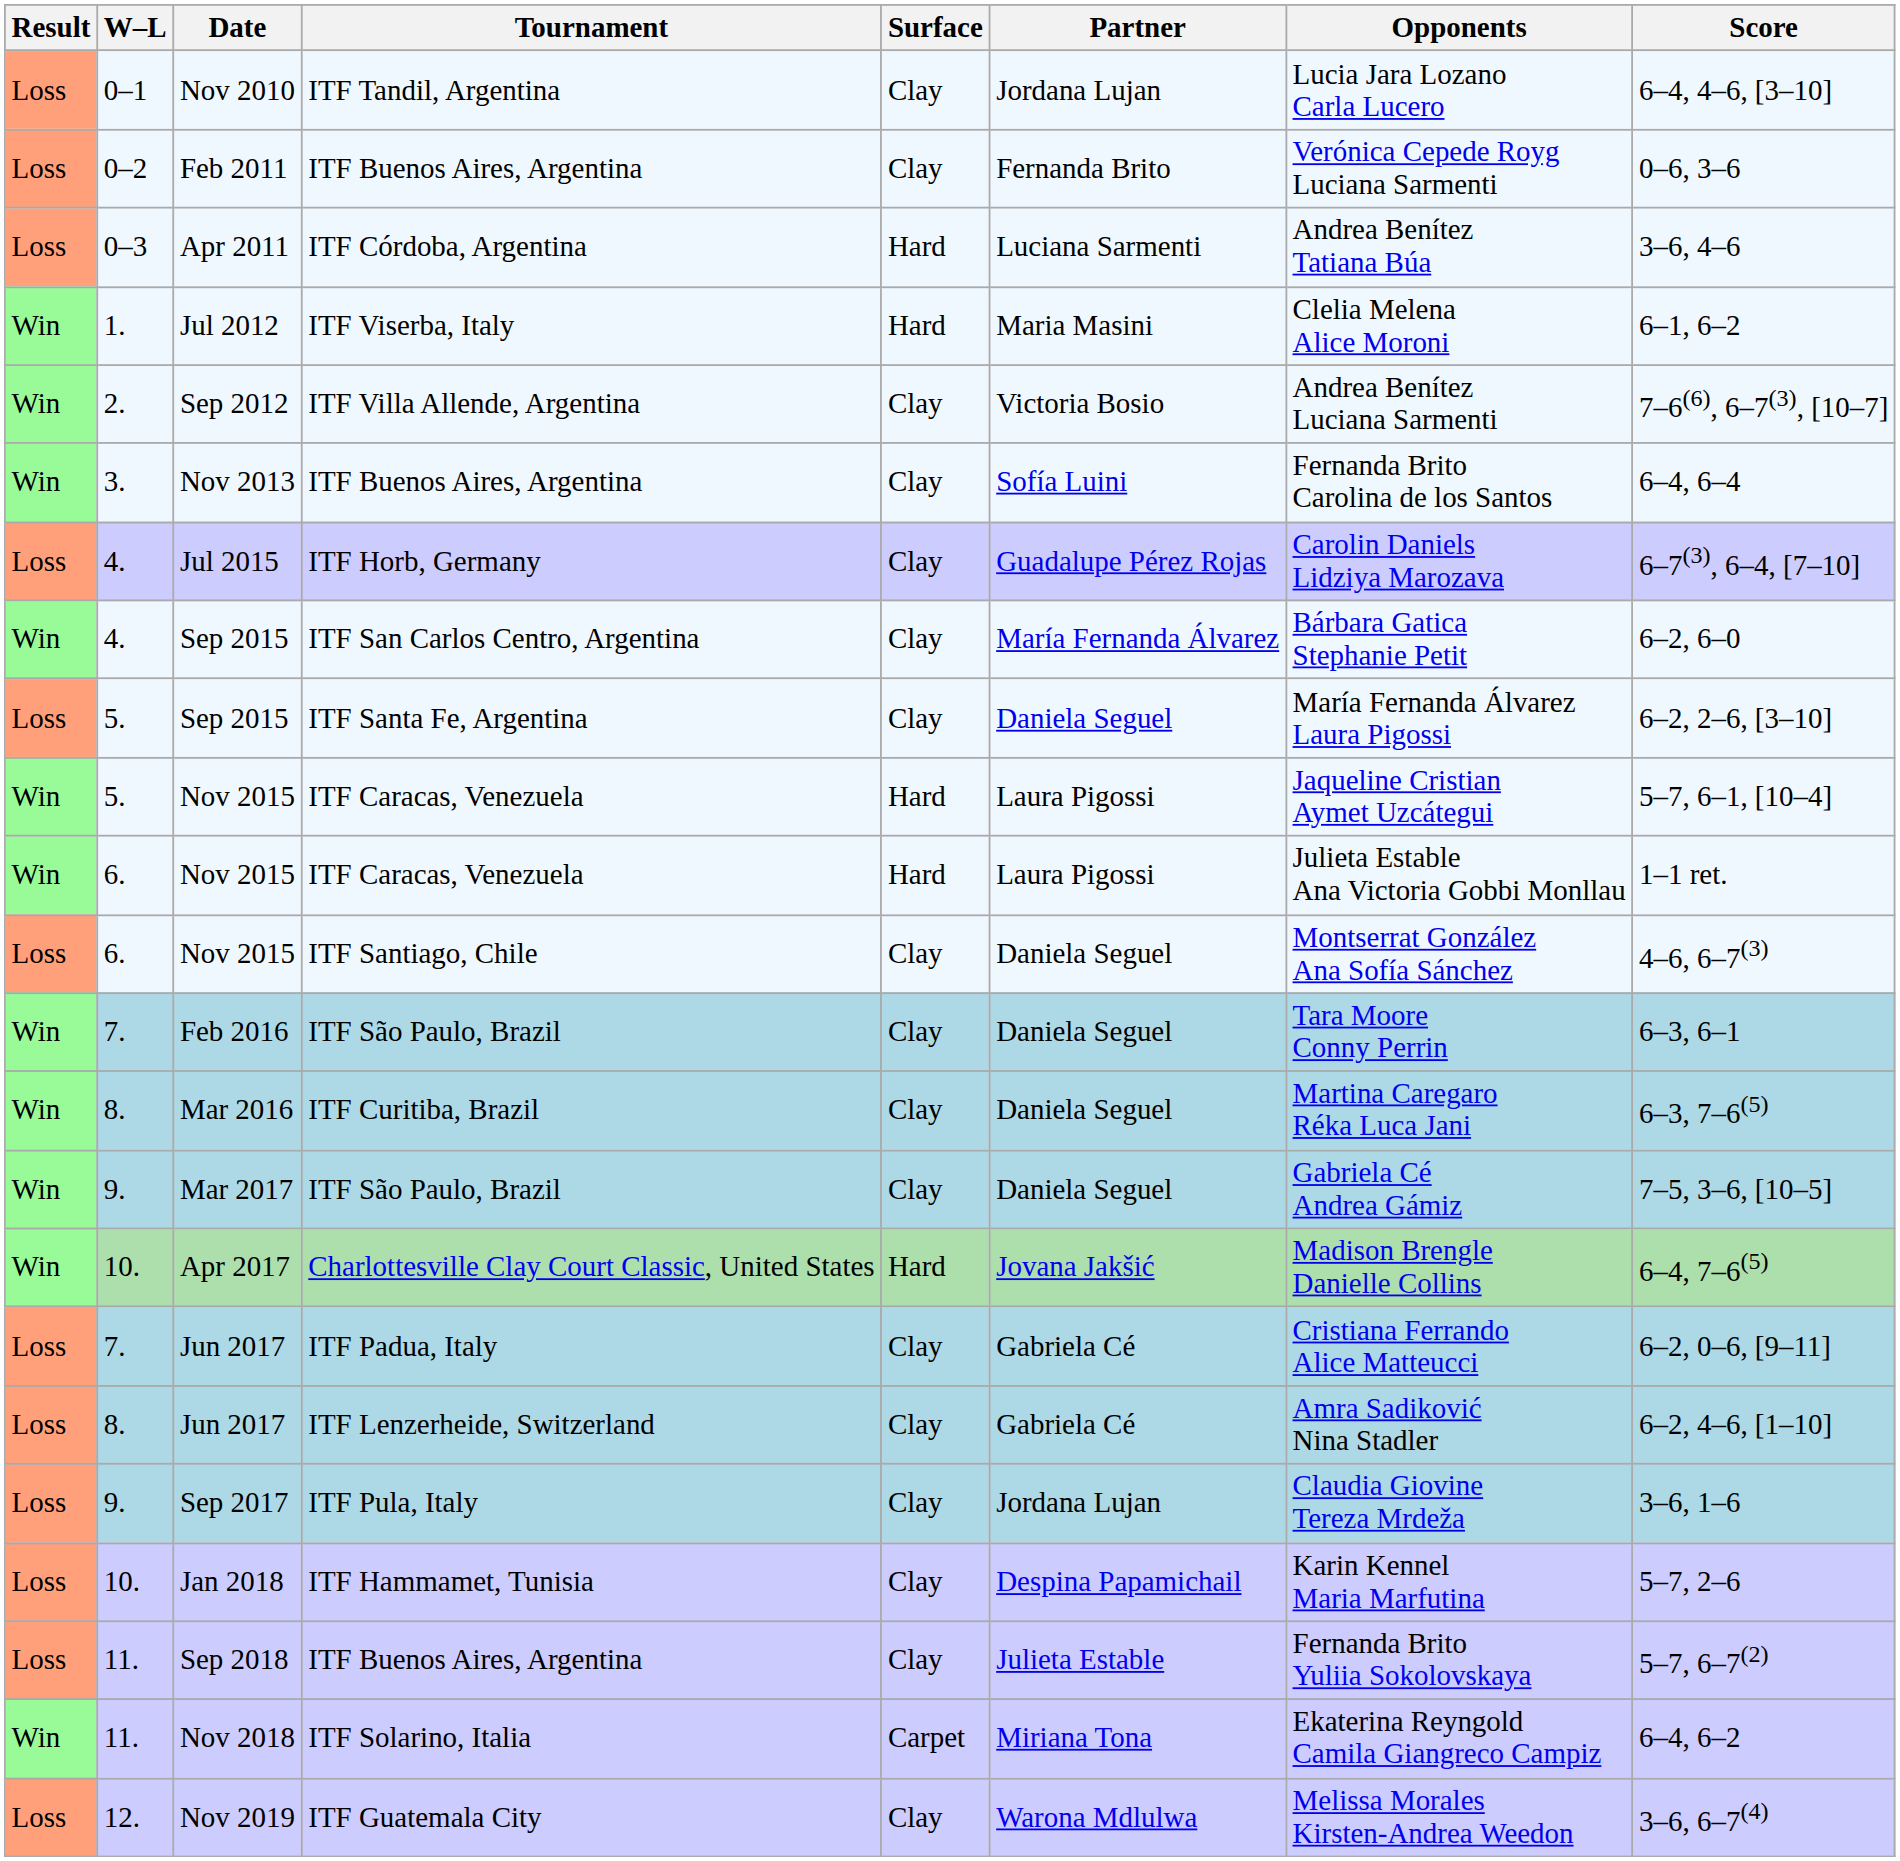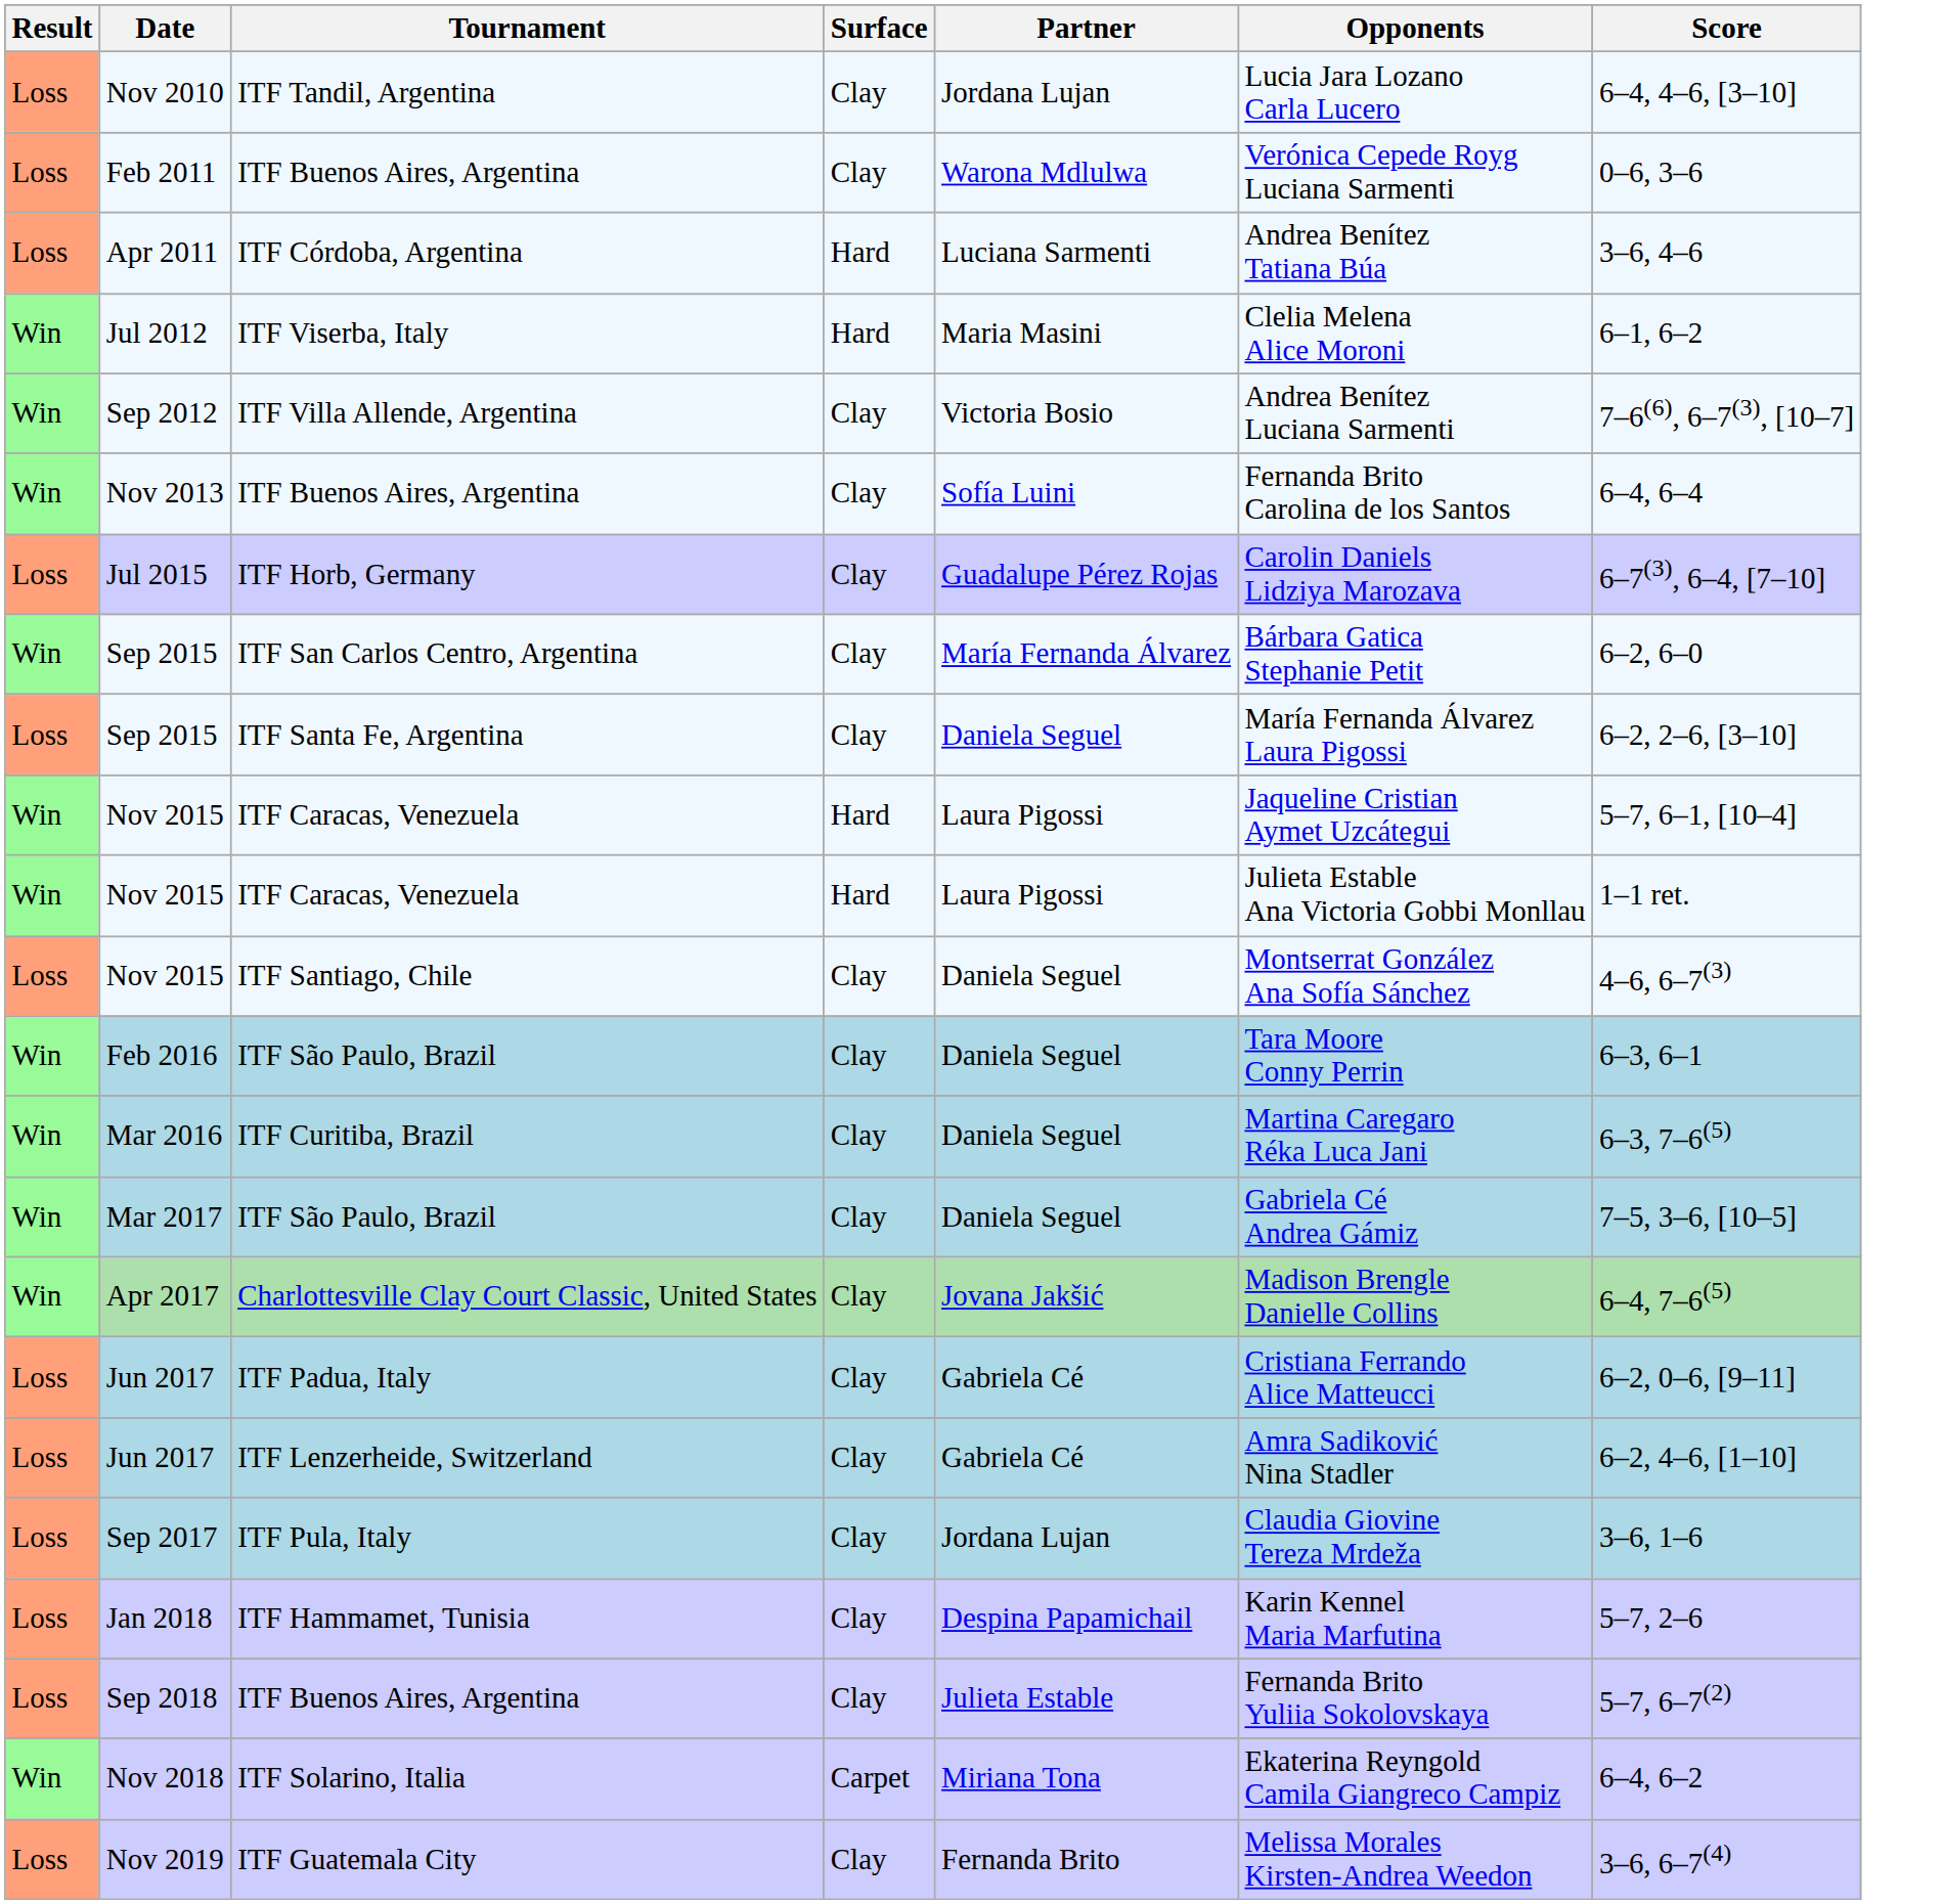- column: W–L | 0–1 | 0–2 | 0–3 | 1. | 2. | 3. | 4. | 4. | 5. | 5. | 6. | 6. | 7. | 8. | 9. | 10. | 7. | 8. | 9. | 10. | 11. | 11. | 12.
Feb 2011 | Partner: Fernanda Brito -> Warona Mdlulwa
Apr 2017 | Surface: Hard -> Clay
Nov 2019 | Partner: Warona Mdlulwa -> Fernanda Brito
